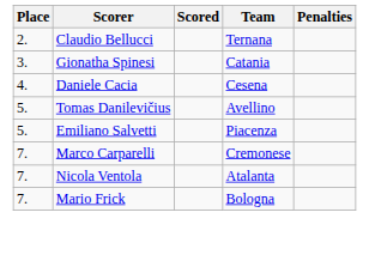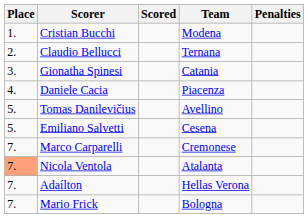+ row: 1. | Cristian Bucchi | Modena
Daniele Cacia | Team: Cesena -> Piacenza
Emiliano Salvetti | Team: Piacenza -> Cesena
Nicola Ventola | Place: no background -> lightsalmon background
+ row: 7. | Adaílton | Hellas Verona
